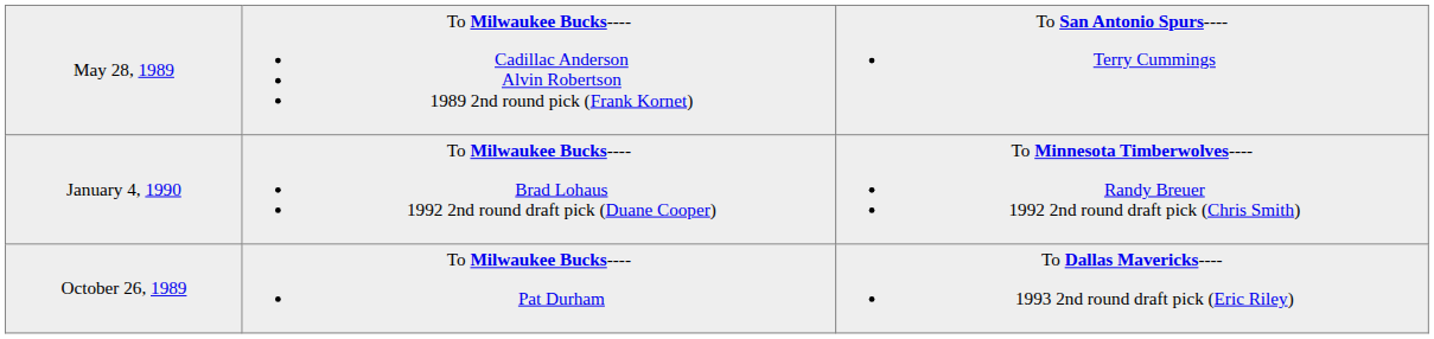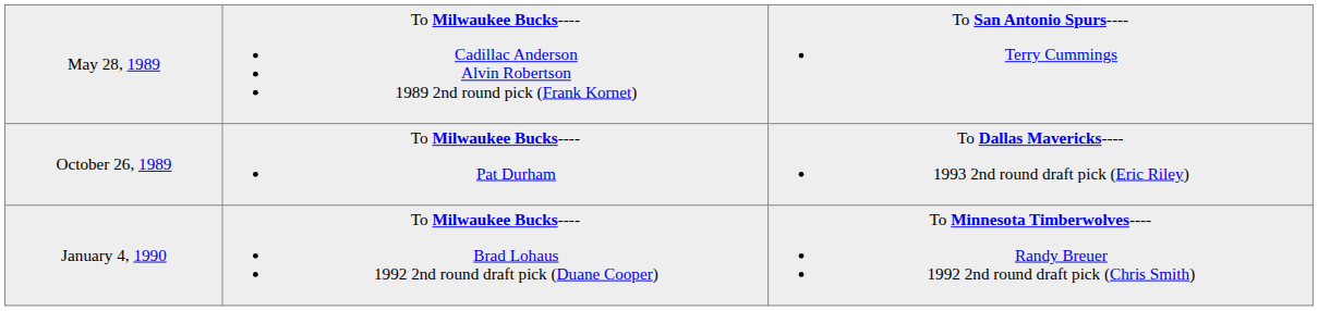rows swapped: October 26, 1989 <-> January 4, 1990
